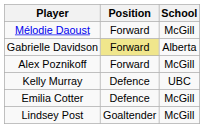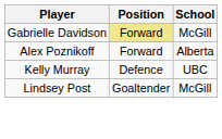- row: Mélodie Daoust | Forward | McGill
Gabrielle Davidson | School: Alberta -> McGill
Alex Poznikoff | School: McGill -> Alberta
- row: Emilia Cotter | Defence | McGill
